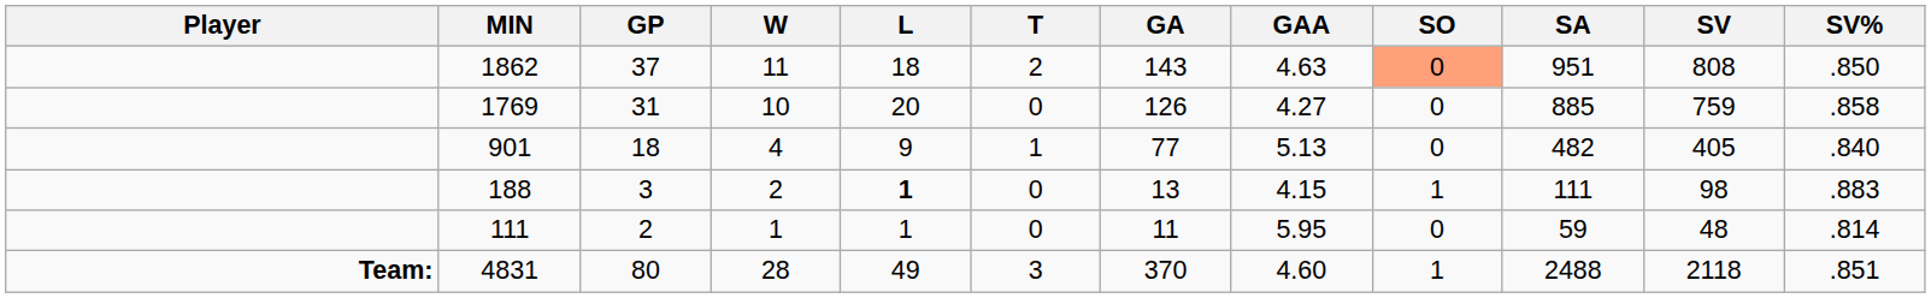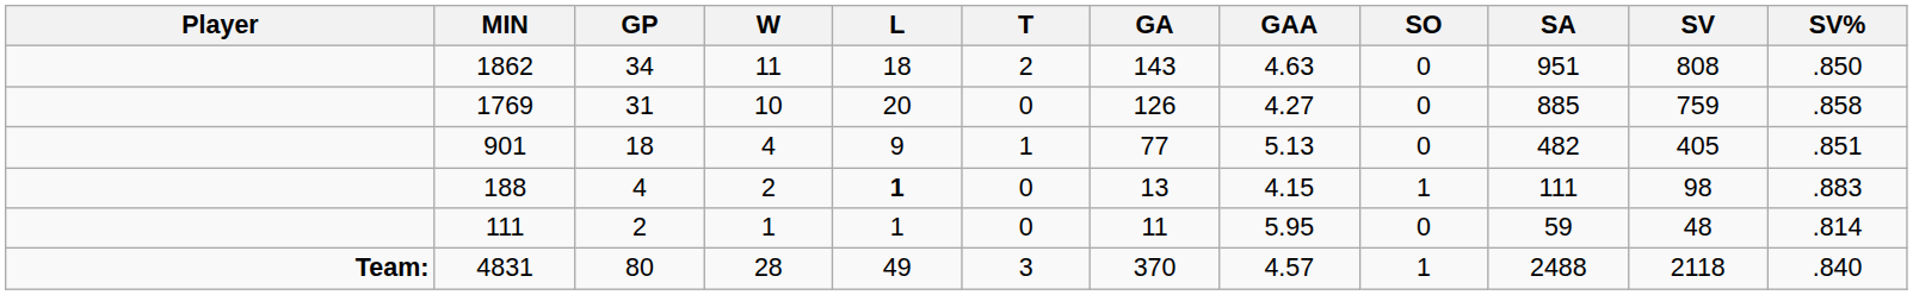1862 | GP: 37 -> 34
1862 | SO: lightsalmon background -> no background
901 | SV%: .840 -> .851
188 | GP: 3 -> 4
4831 | GAA: 4.60 -> 4.57
4831 | SV%: .851 -> .840
